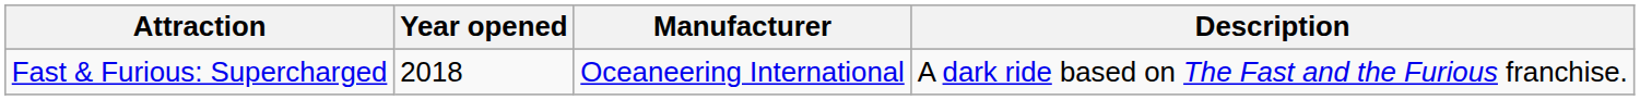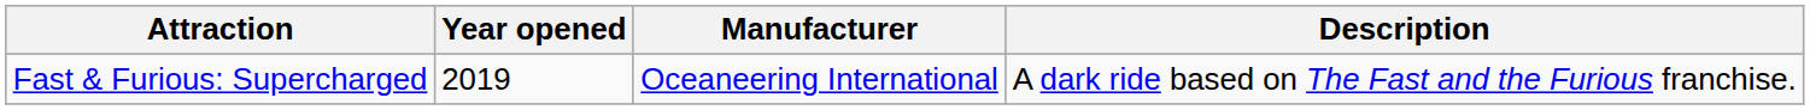Fast & Furious: Supercharged | Year opened: 2018 -> 2019
